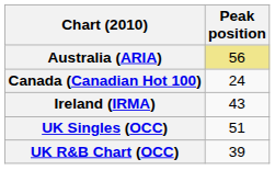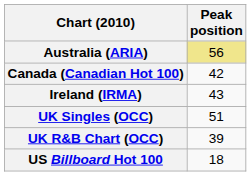Canada (Canadian Hot 100) | Peak position: 24 -> 42
+ row: US Billboard Hot 100 | 18
